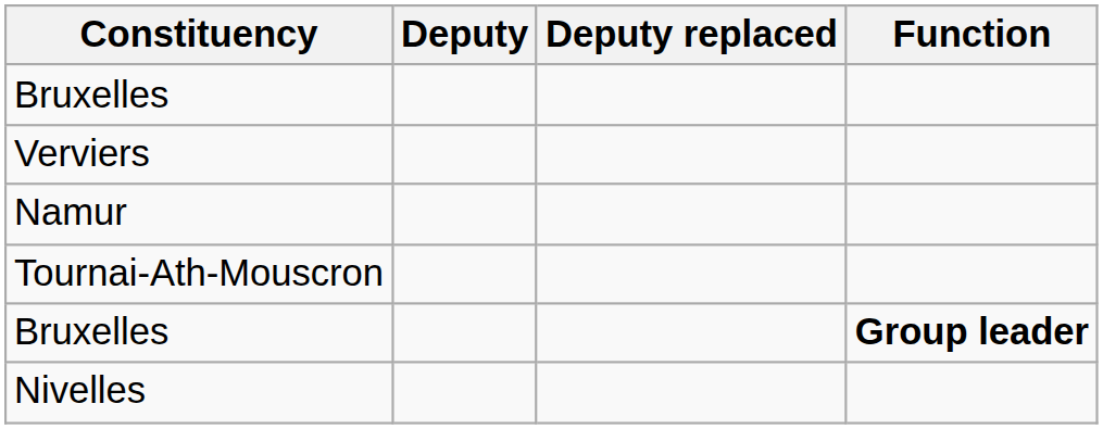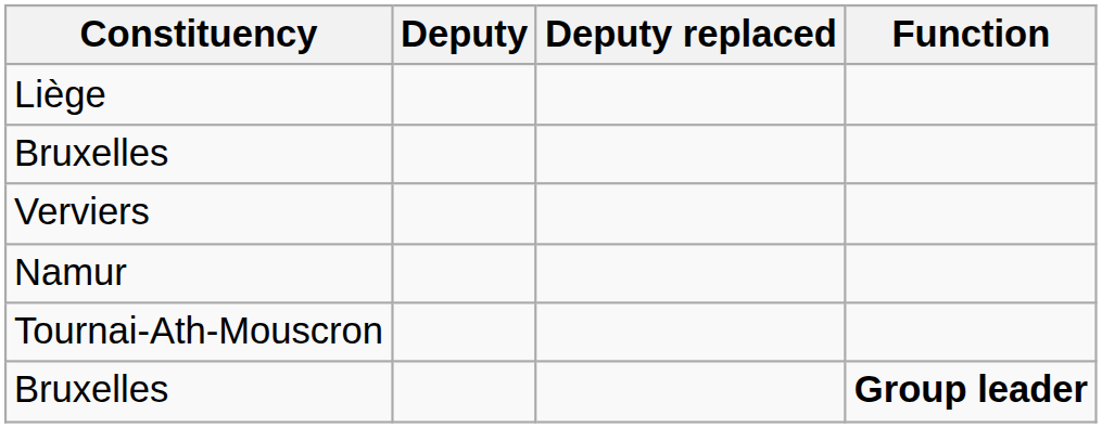+ row: Liège
- row: Nivelles
